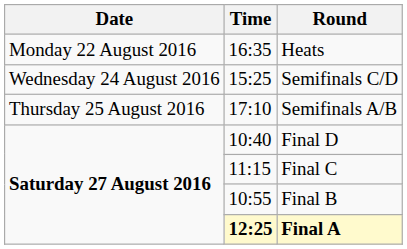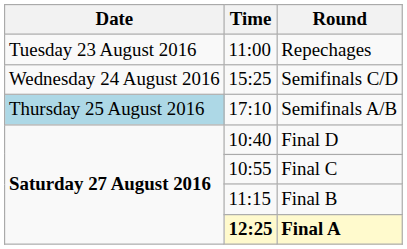- row: Monday 22 August 2016 | 16:35 | Heats
+ row: Tuesday 23 August 2016 | 11:00 | Repechages
Semifinals A/B | Date: no background -> lightblue background
Final C | Time: 11:15 -> 10:55
Final B | Time: 10:55 -> 11:15
